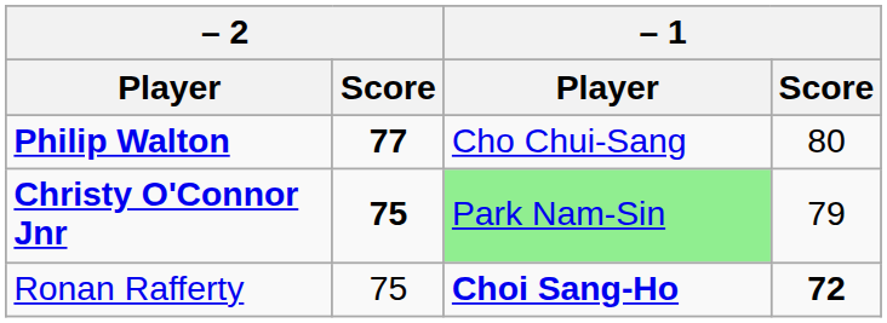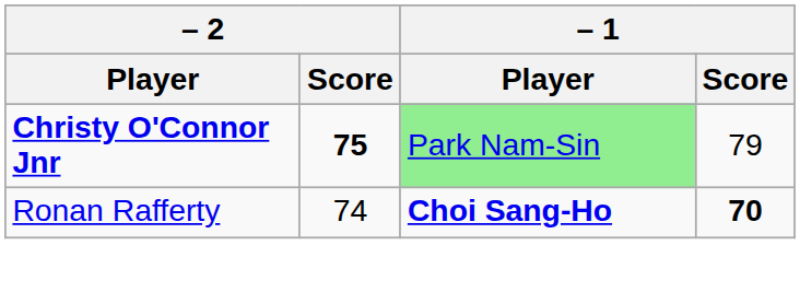- row: Philip Walton | 77 | Cho Chui-Sang | 80
Ronan Rafferty | – 2 / Score: 75 -> 74
Ronan Rafferty | – 1 / Score: 72 -> 70
